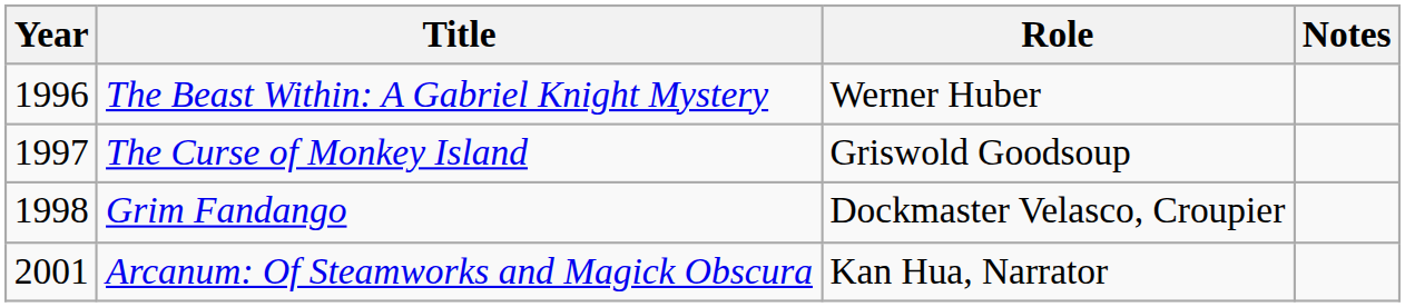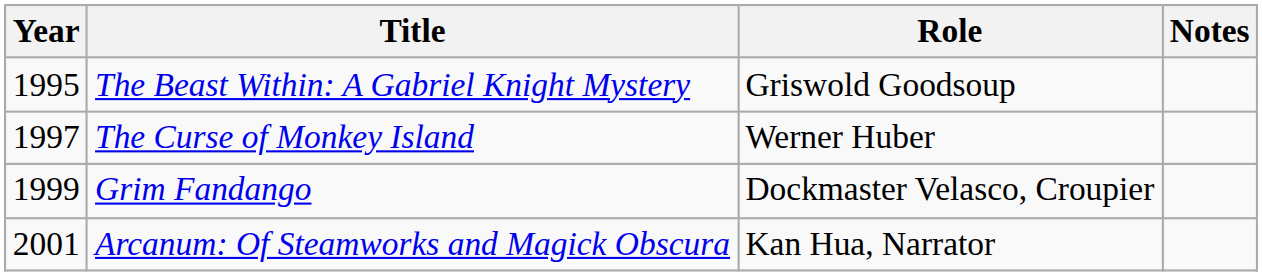The Beast Within: A Gabriel Knight Mystery | Year: 1996 -> 1995
The Beast Within: A Gabriel Knight Mystery | Role: Werner Huber -> Griswold Goodsoup
The Curse of Monkey Island | Role: Griswold Goodsoup -> Werner Huber
Grim Fandango | Year: 1998 -> 1999
